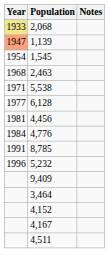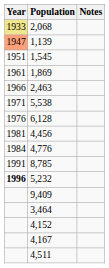1,545 | Year: 1954 -> 1951
+ row: 1961 | 1,869
2,463 | Year: 1968 -> 1966
6,128 | Year: 1977 -> 1976
5,232 | Year: normal -> bold
